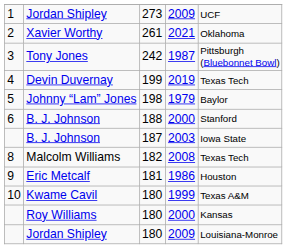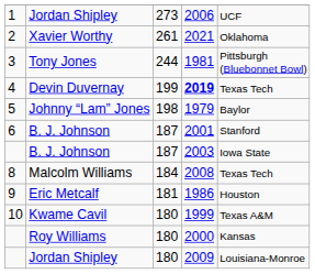1 | column 4: 2009 -> 2006
3 | column 3: 242 -> 244
3 | column 4: 1987 -> 1981
4 | column 4: normal -> bold
6 | column 3: 188 -> 187
6 | column 4: 2000 -> 2001
8 | column 3: 182 -> 184
